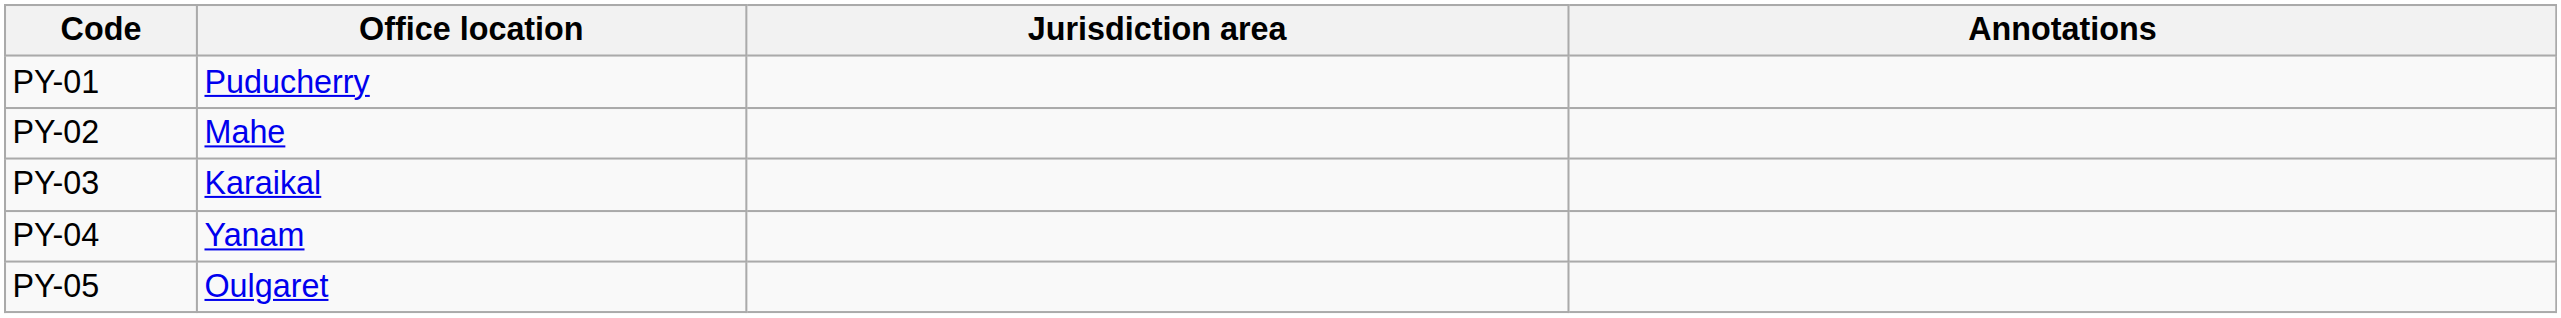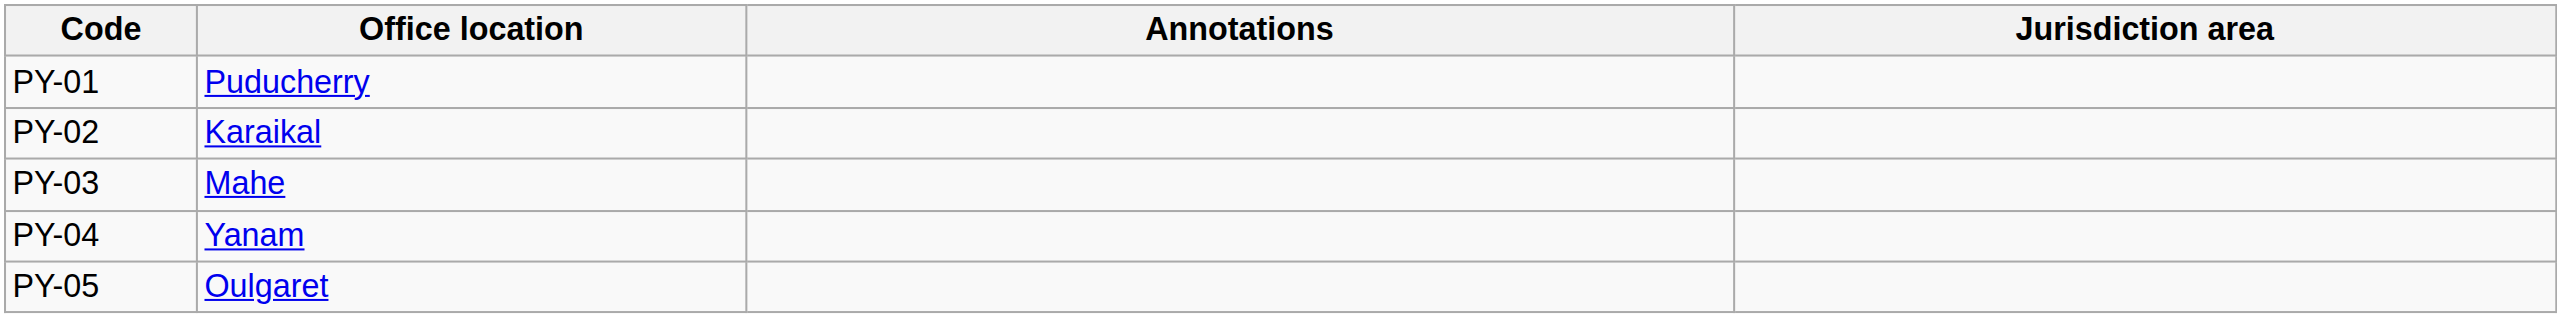columns swapped: Jurisdiction area <-> Annotations
PY-02 | Office location: Mahe -> Karaikal
PY-03 | Office location: Karaikal -> Mahe
